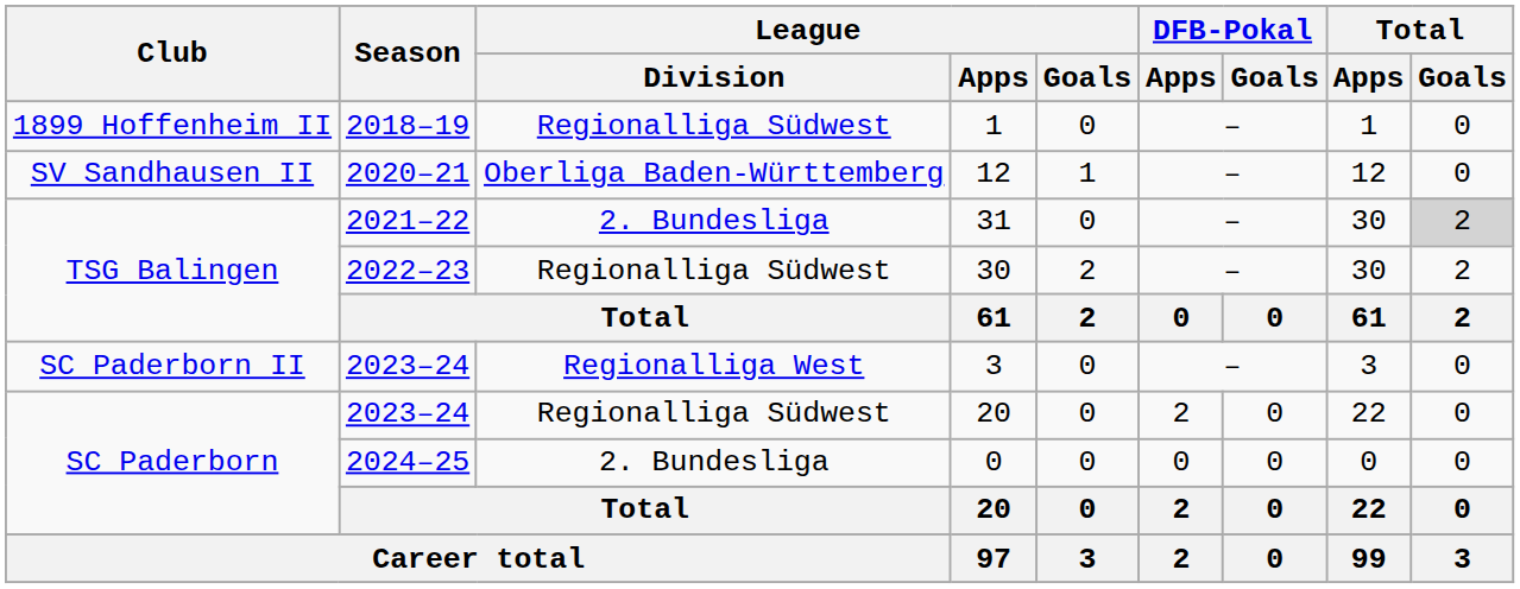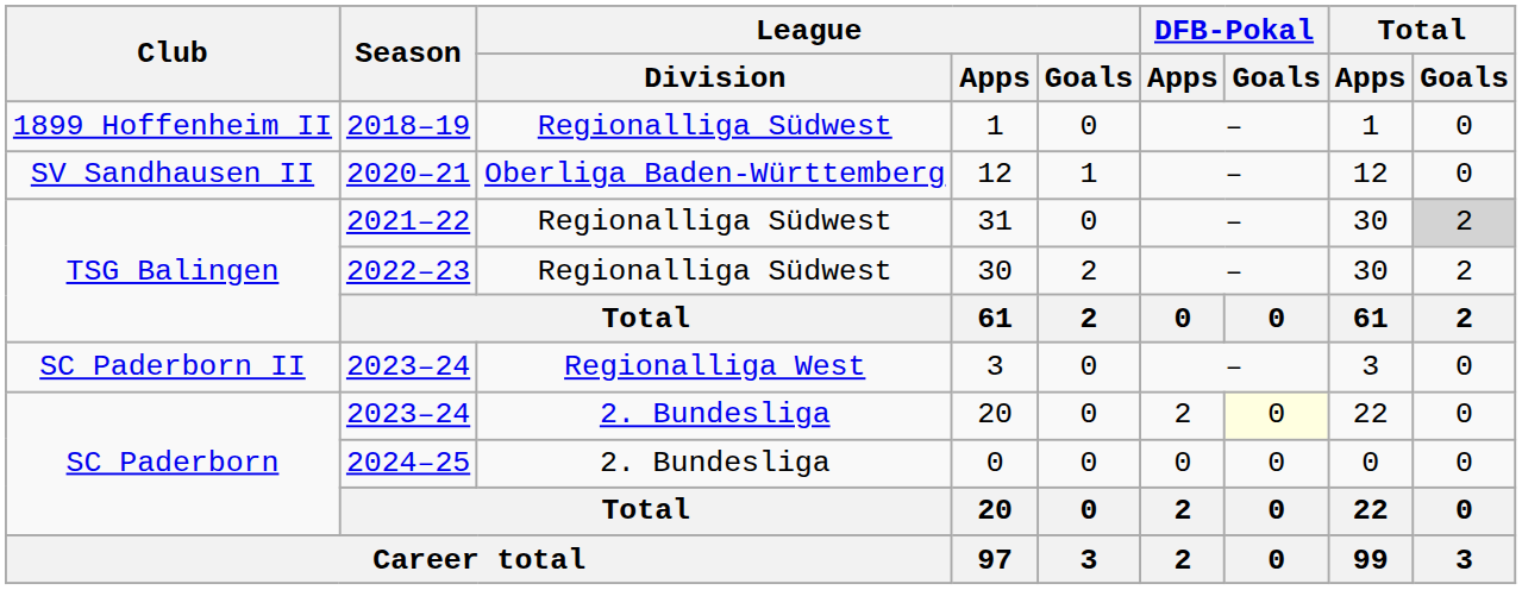31 | League / Division: 2. Bundesliga -> Regionalliga Südwest
2023–24 / 20 | League / Division: Regionalliga Südwest -> 2. Bundesliga
2023–24 / 20 | DFB-Pokal / Goals: no background -> lightyellow background
